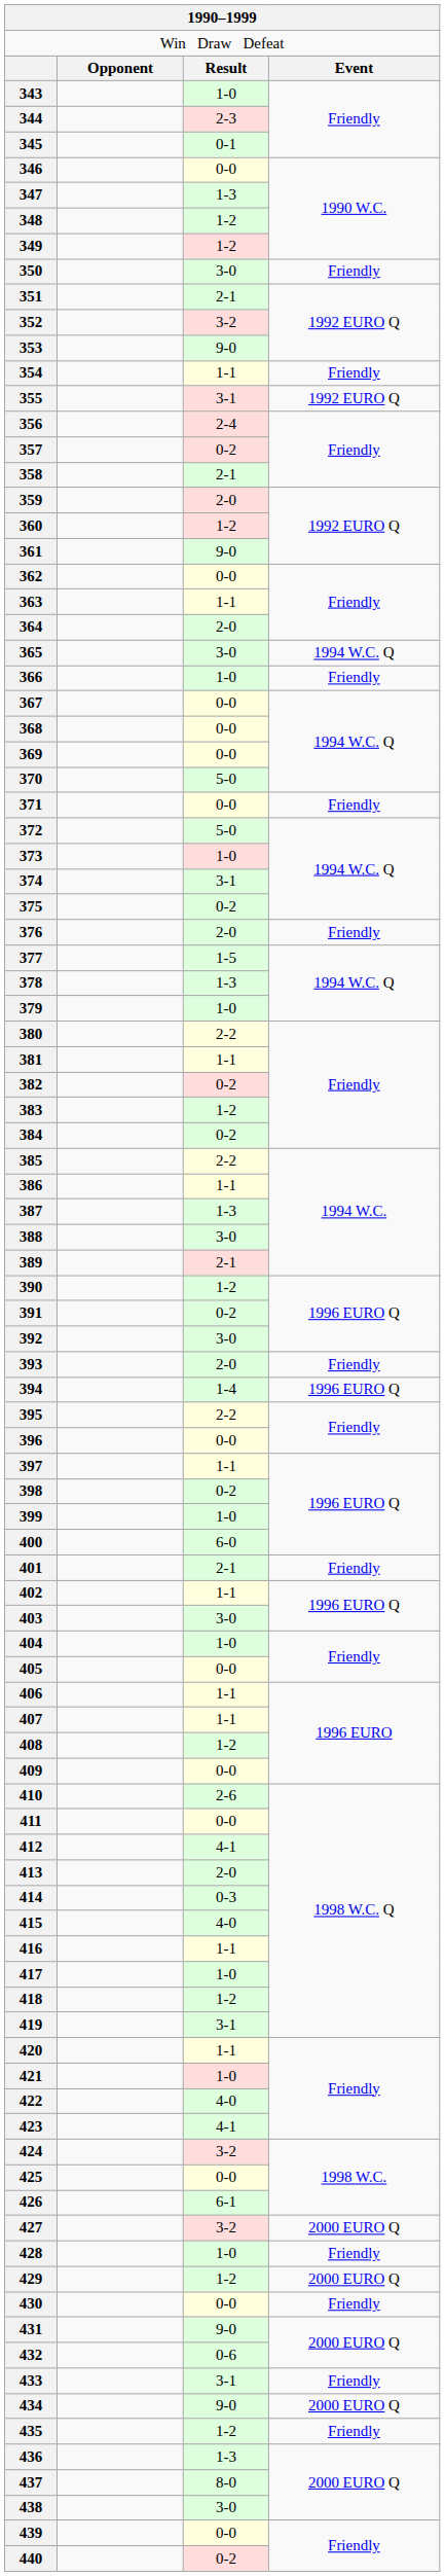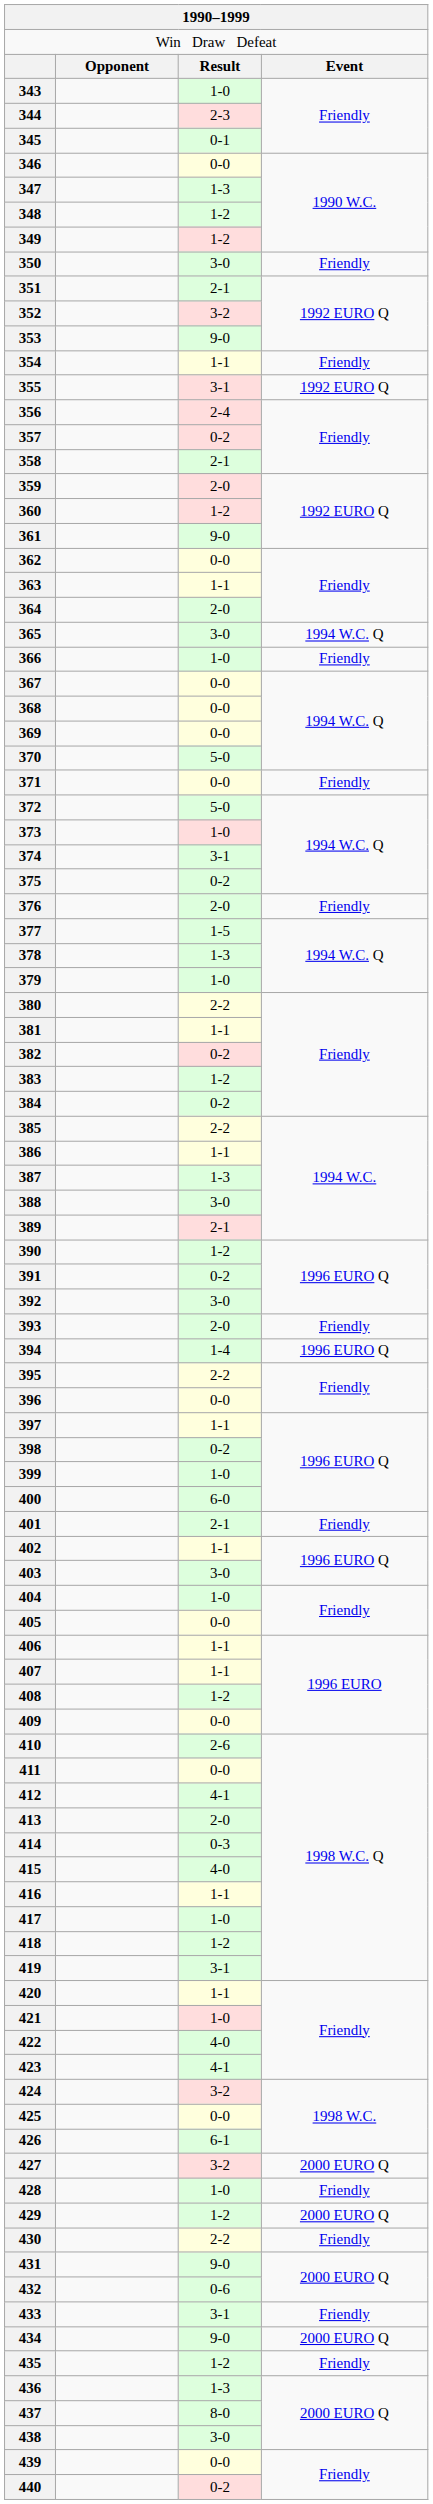430 | column 3: 0-0 -> 2-2
